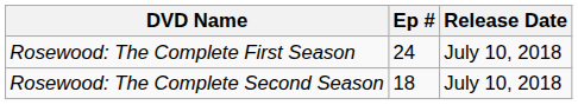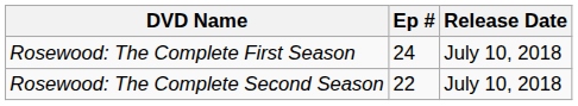Rosewood: The Complete Second Season | Ep #: 18 -> 22
